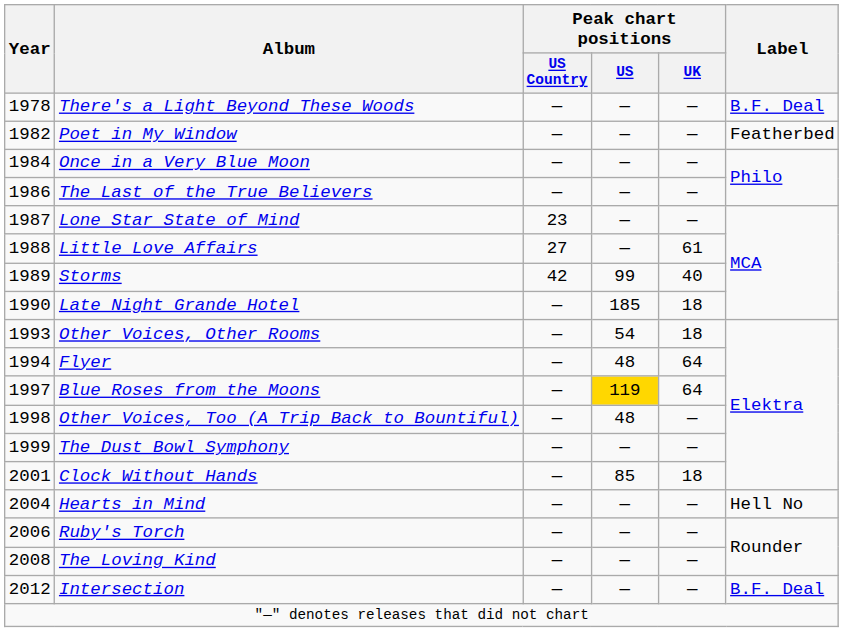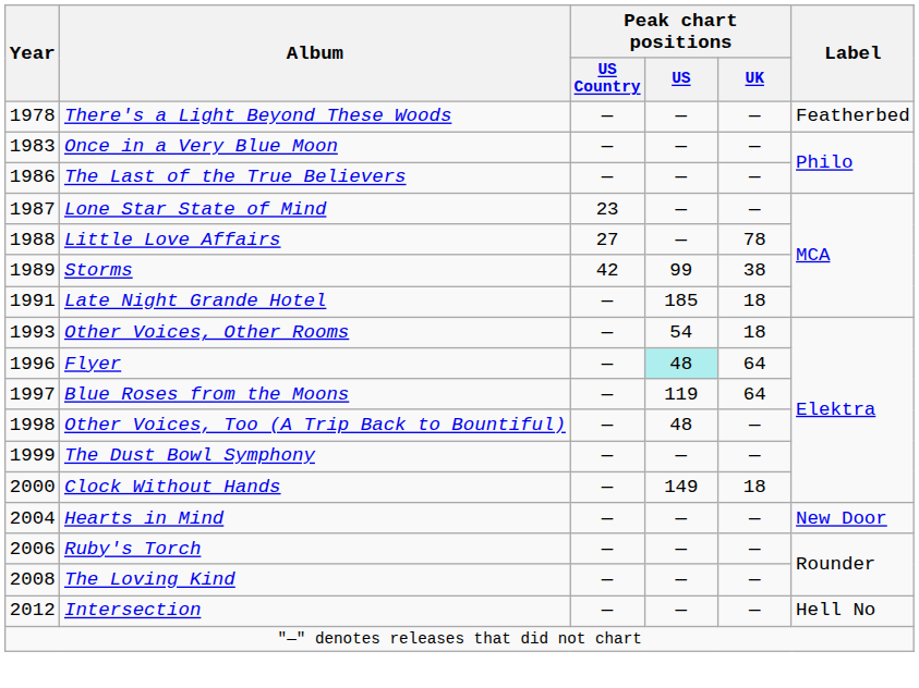There's a Light Beyond These Woods | Label: B.F. Deal -> Featherbed
- row: 1982 | Poet in My Window | — | — | — | Featherbed
Once in a Very Blue Moon | Year: 1984 -> 1983
Little Love Affairs | Peak chart positions / UK: 61 -> 78
Storms | Peak chart positions / UK: 40 -> 38
Late Night Grande Hotel | Year: 1990 -> 1991
Flyer | Year: 1994 -> 1996
Flyer | Peak chart positions / US: no background -> paleturquoise background
Blue Roses from the Moons | Peak chart positions / US: gold background -> no background
Clock Without Hands | Year: 2001 -> 2000
Clock Without Hands | Peak chart positions / US: 85 -> 149
Hearts in Mind | Label: Hell No -> New Door
Intersection | Label: B.F. Deal -> Hell No
